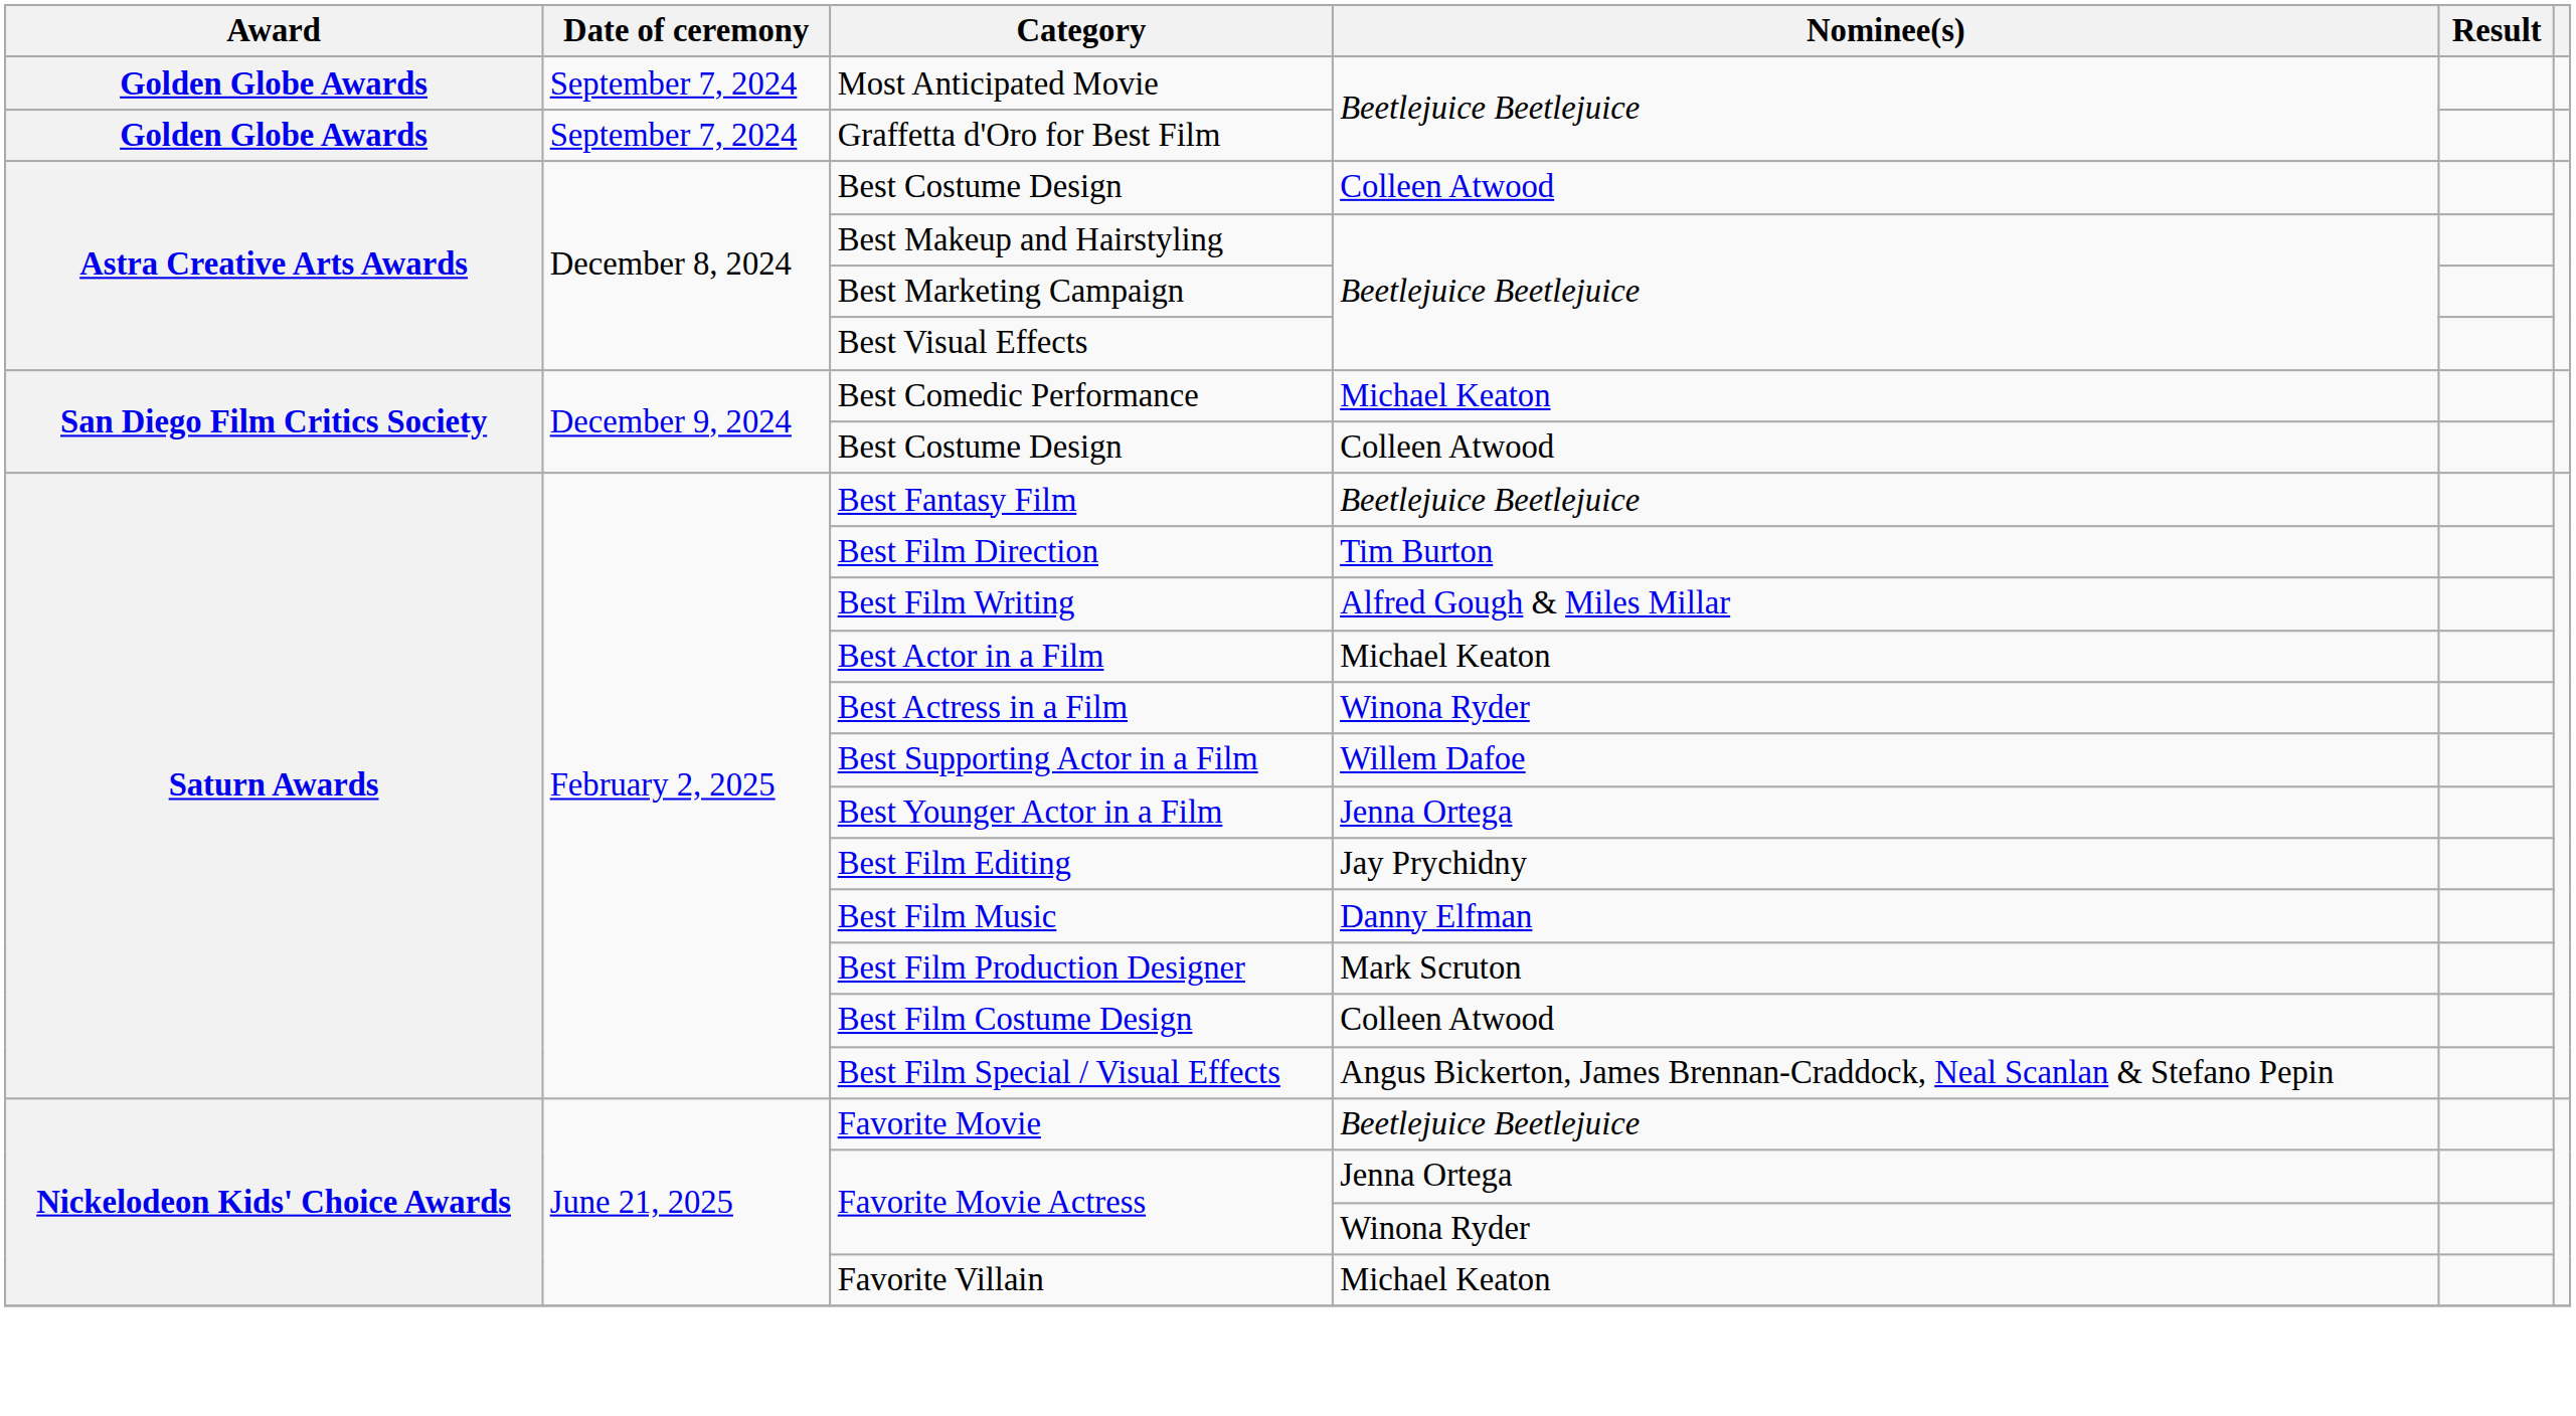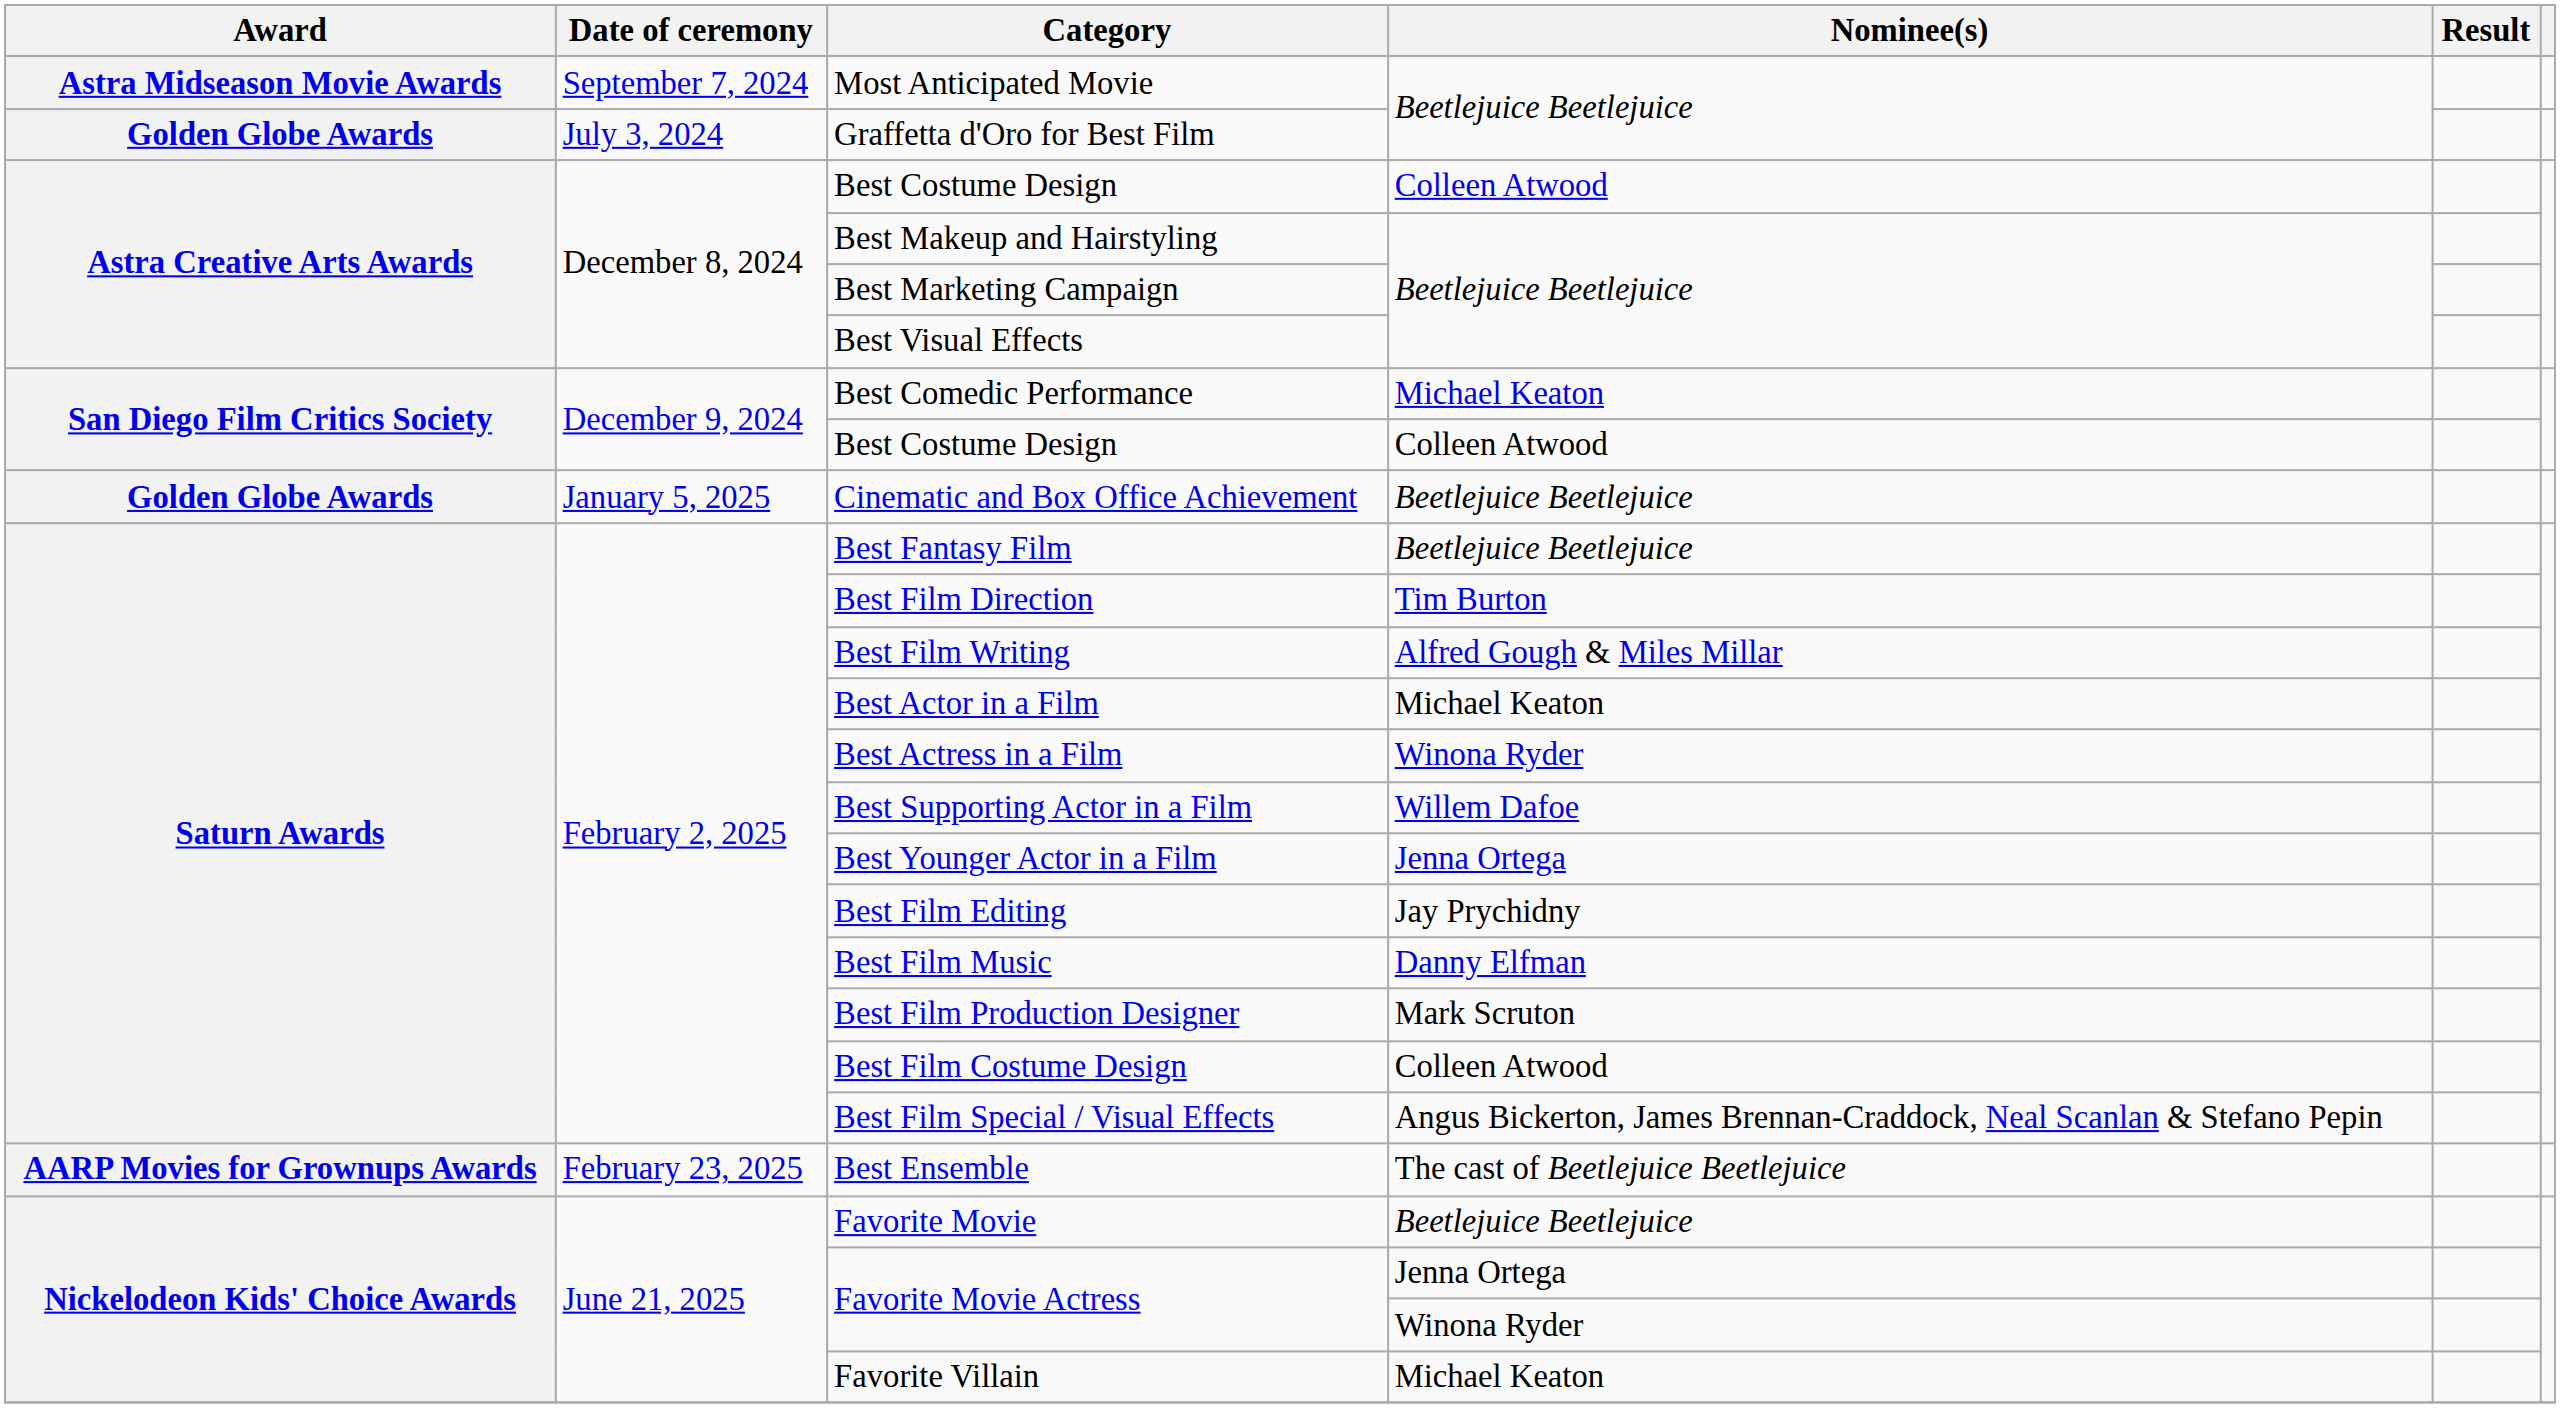Most Anticipated Movie | Award: Golden Globe Awards -> Astra Midseason Movie Awards
Graffetta d'Oro for Best Film | Date of ceremony: September 7, 2024 -> July 3, 2024
+ row: Golden Globe Awards | January 5, 2025 | Cinematic and Box Office Achievement | Beetlejuice Beetlejuice
+ row: AARP Movies for Grownups Awards | February 23, 2025 | Best Ensemble | The cast of Beetlejuice Beetlejuice
